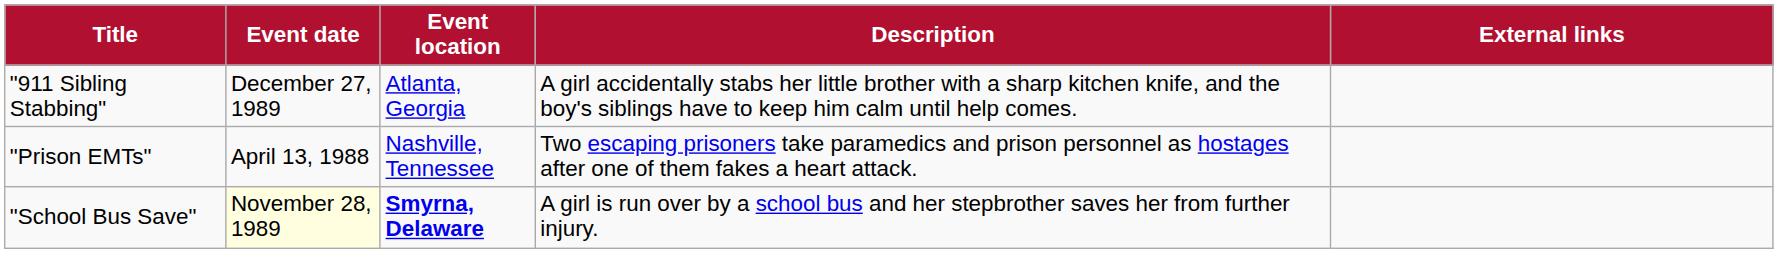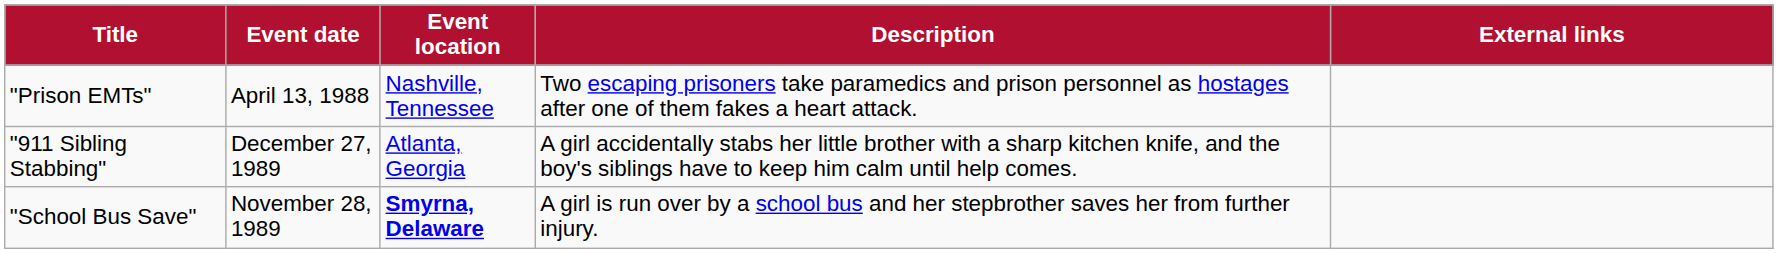rows swapped: "911 Sibling Stabbing" <-> "Prison EMTs"
"School Bus Save" | Event date: lightyellow background -> no background
